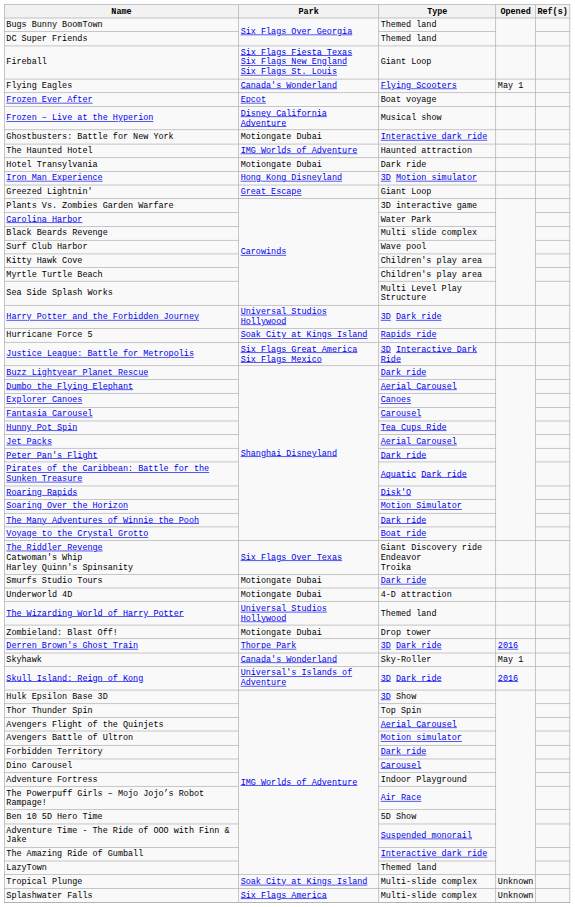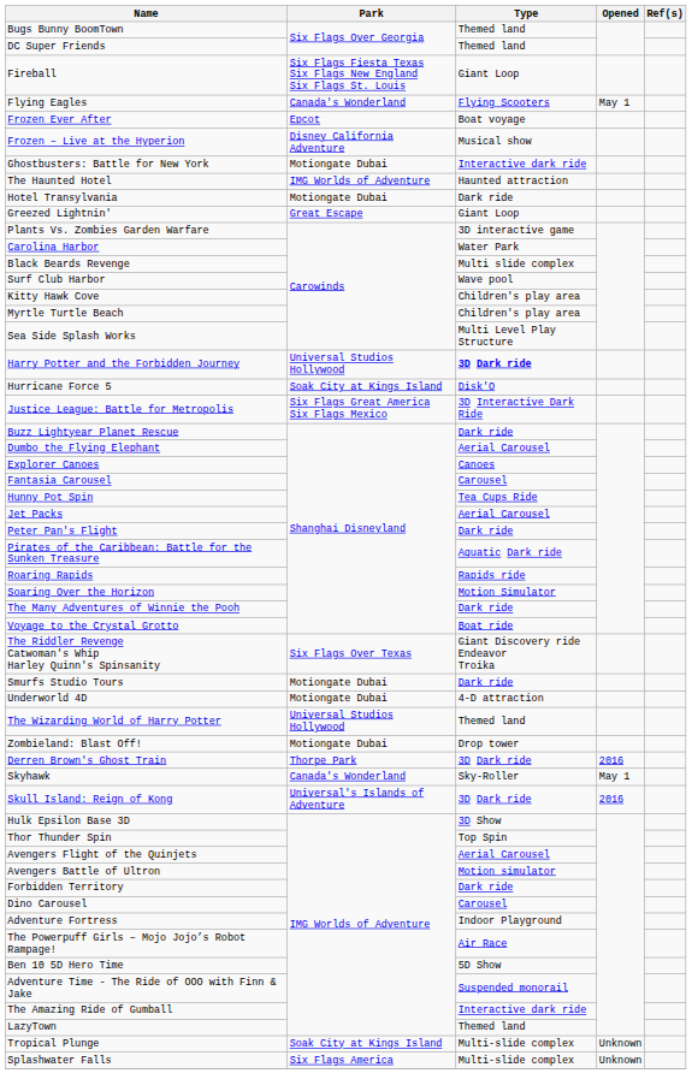- row: Iron Man Experience | Hong Kong Disneyland | 3D Motion simulator
Harry Potter and the Forbidden Journey | Type: normal -> bold
Hurricane Force 5 | Type: Rapids ride -> Disk'O
Roaring Rapids | Type: Disk'O -> Rapids ride
